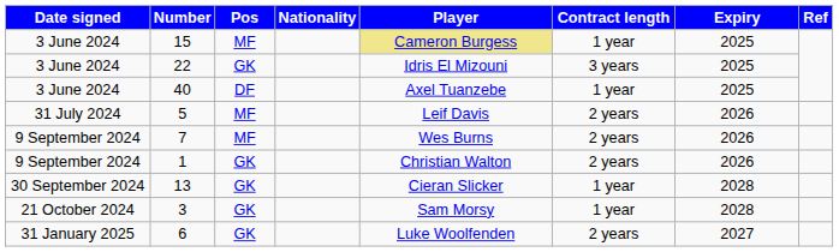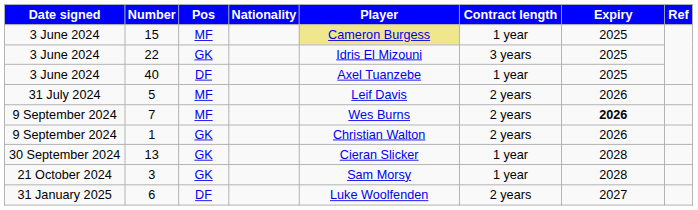7 | Expiry: normal -> bold
6 | Pos: GK -> DF
